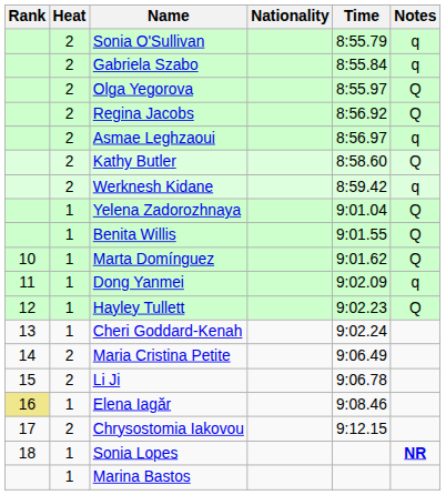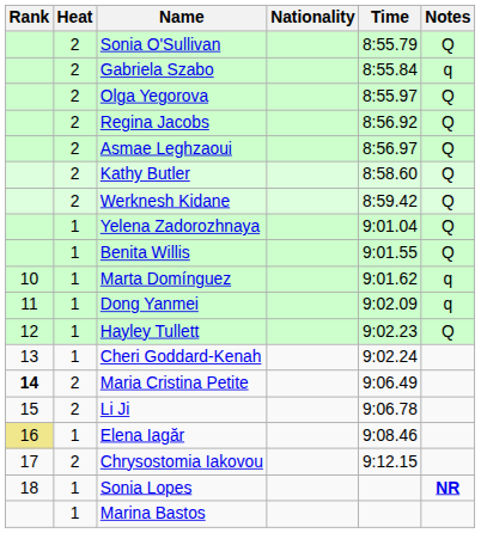Sonia O'Sullivan | Notes: q -> Q
Asmae Leghzaoui | Notes: q -> Q
Werknesh Kidane | Notes: q -> Q
Marta Domínguez | Notes: Q -> q
Maria Cristina Petite | Rank: normal -> bold
